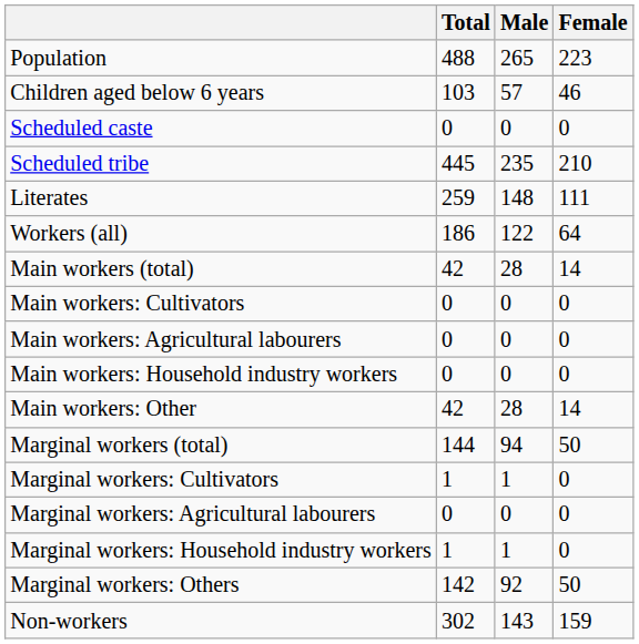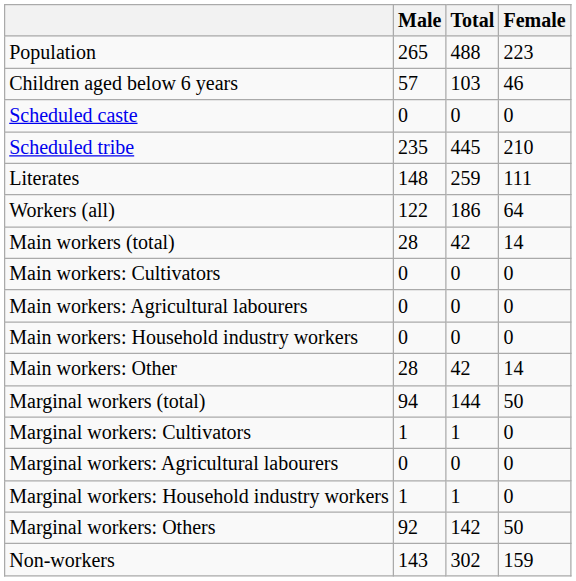columns swapped: Total <-> Male
